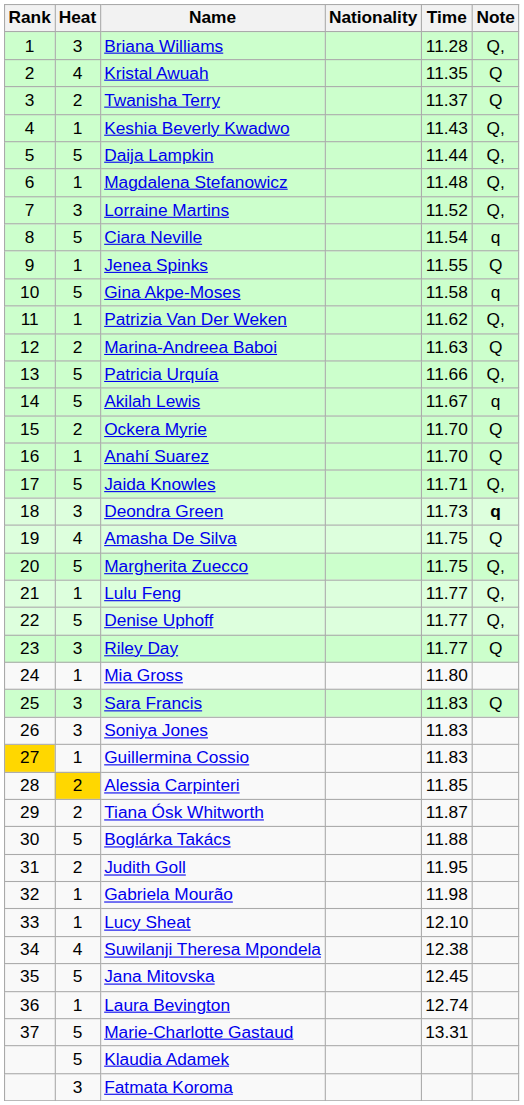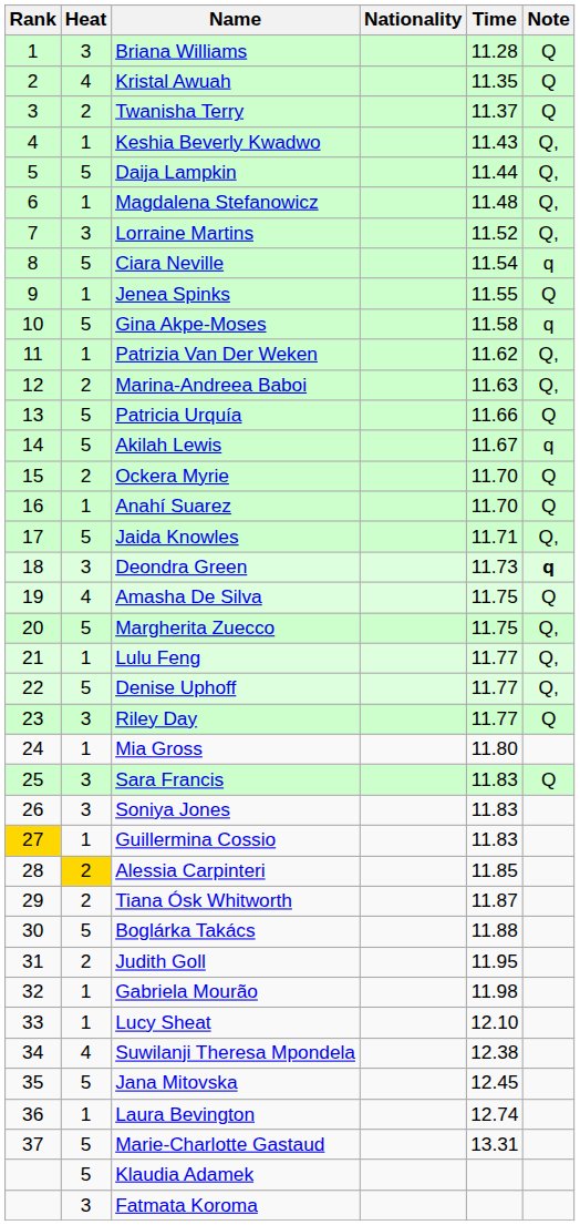Briana Williams | Note: Q, -> Q
Marina-Andreea Baboi | Note: Q -> Q,
Patricia Urquía | Note: Q, -> Q
